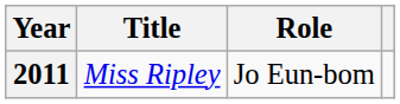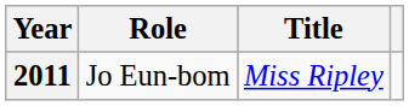columns swapped: Title <-> Role
